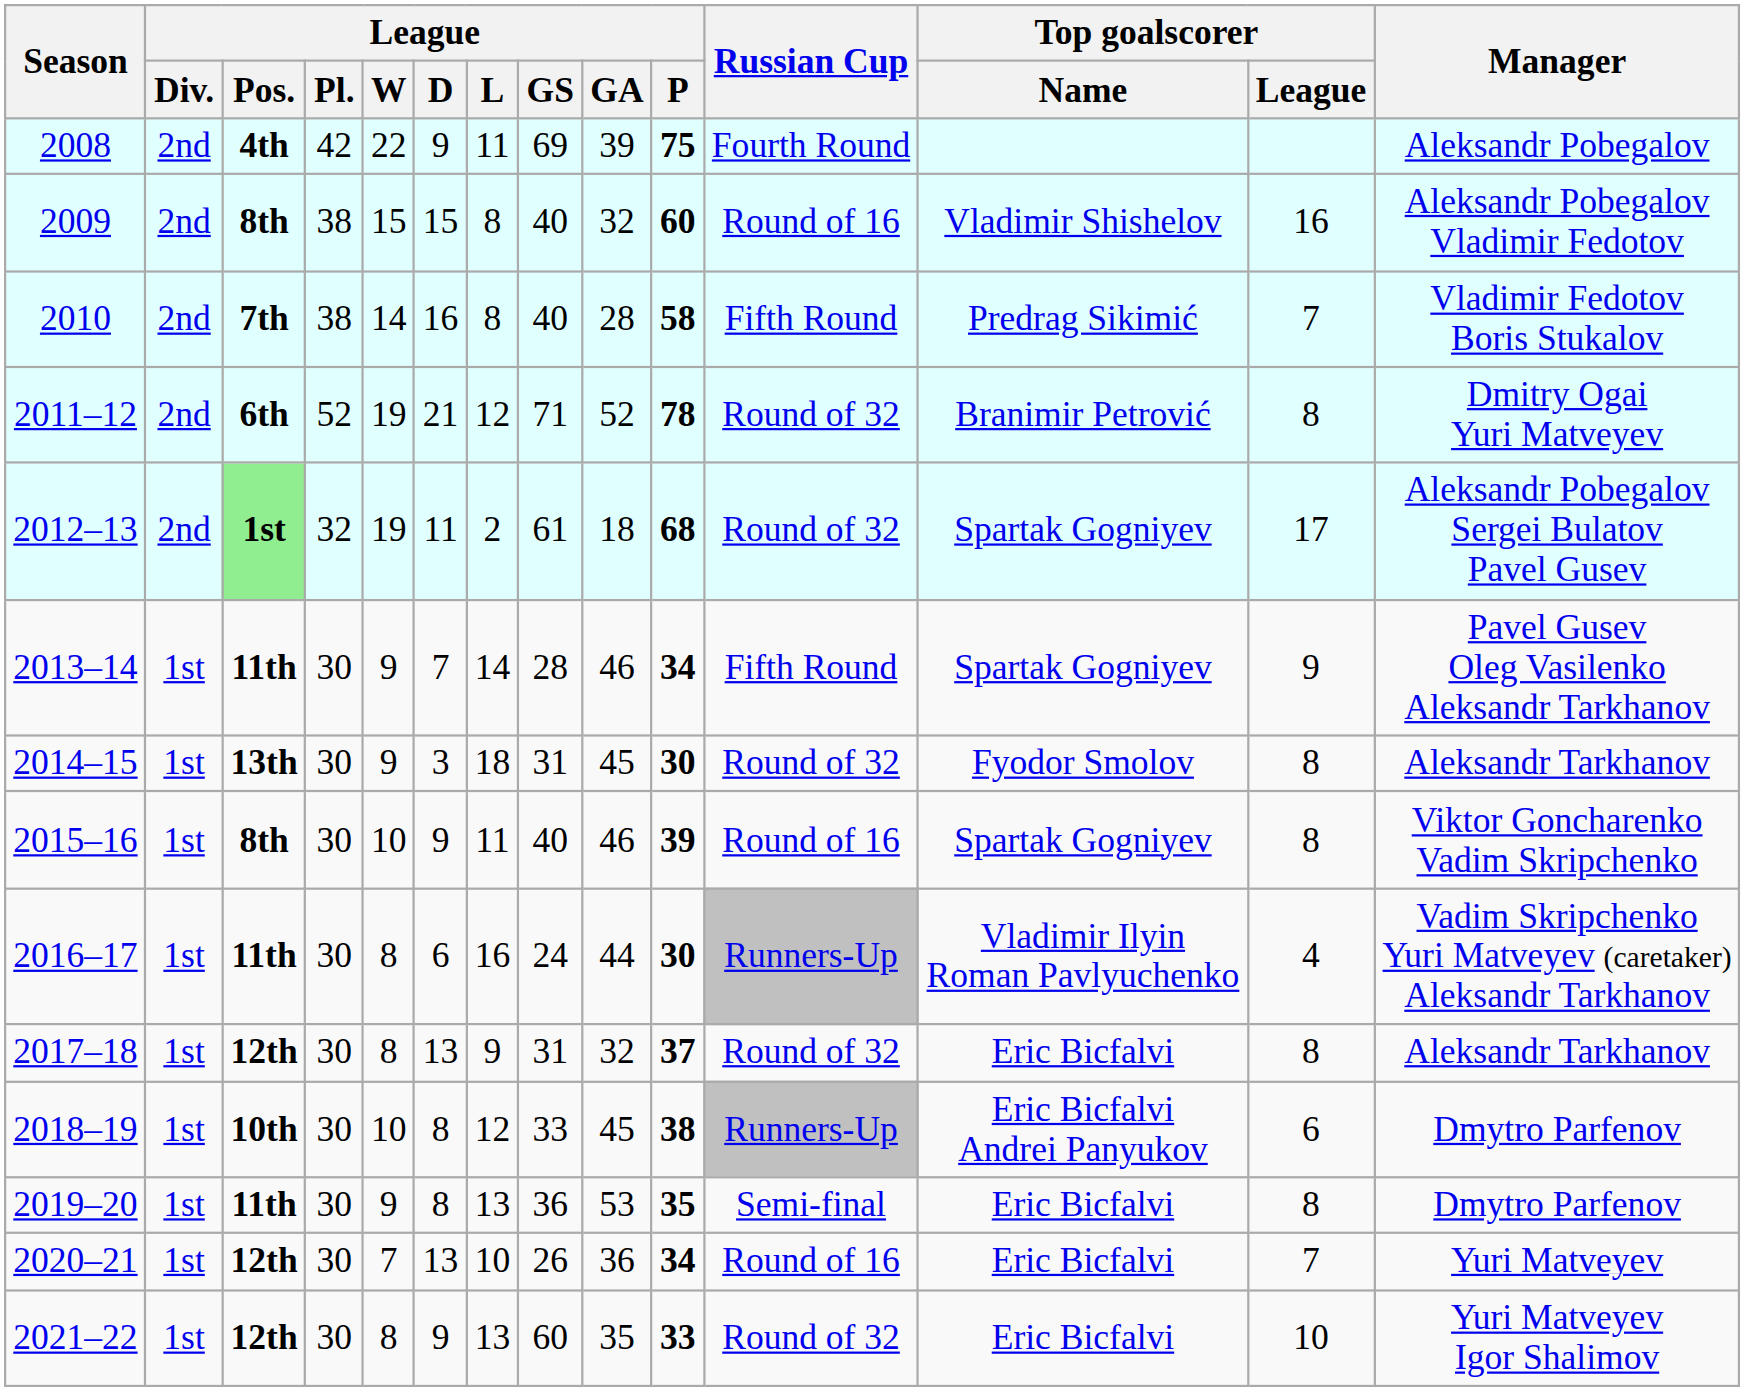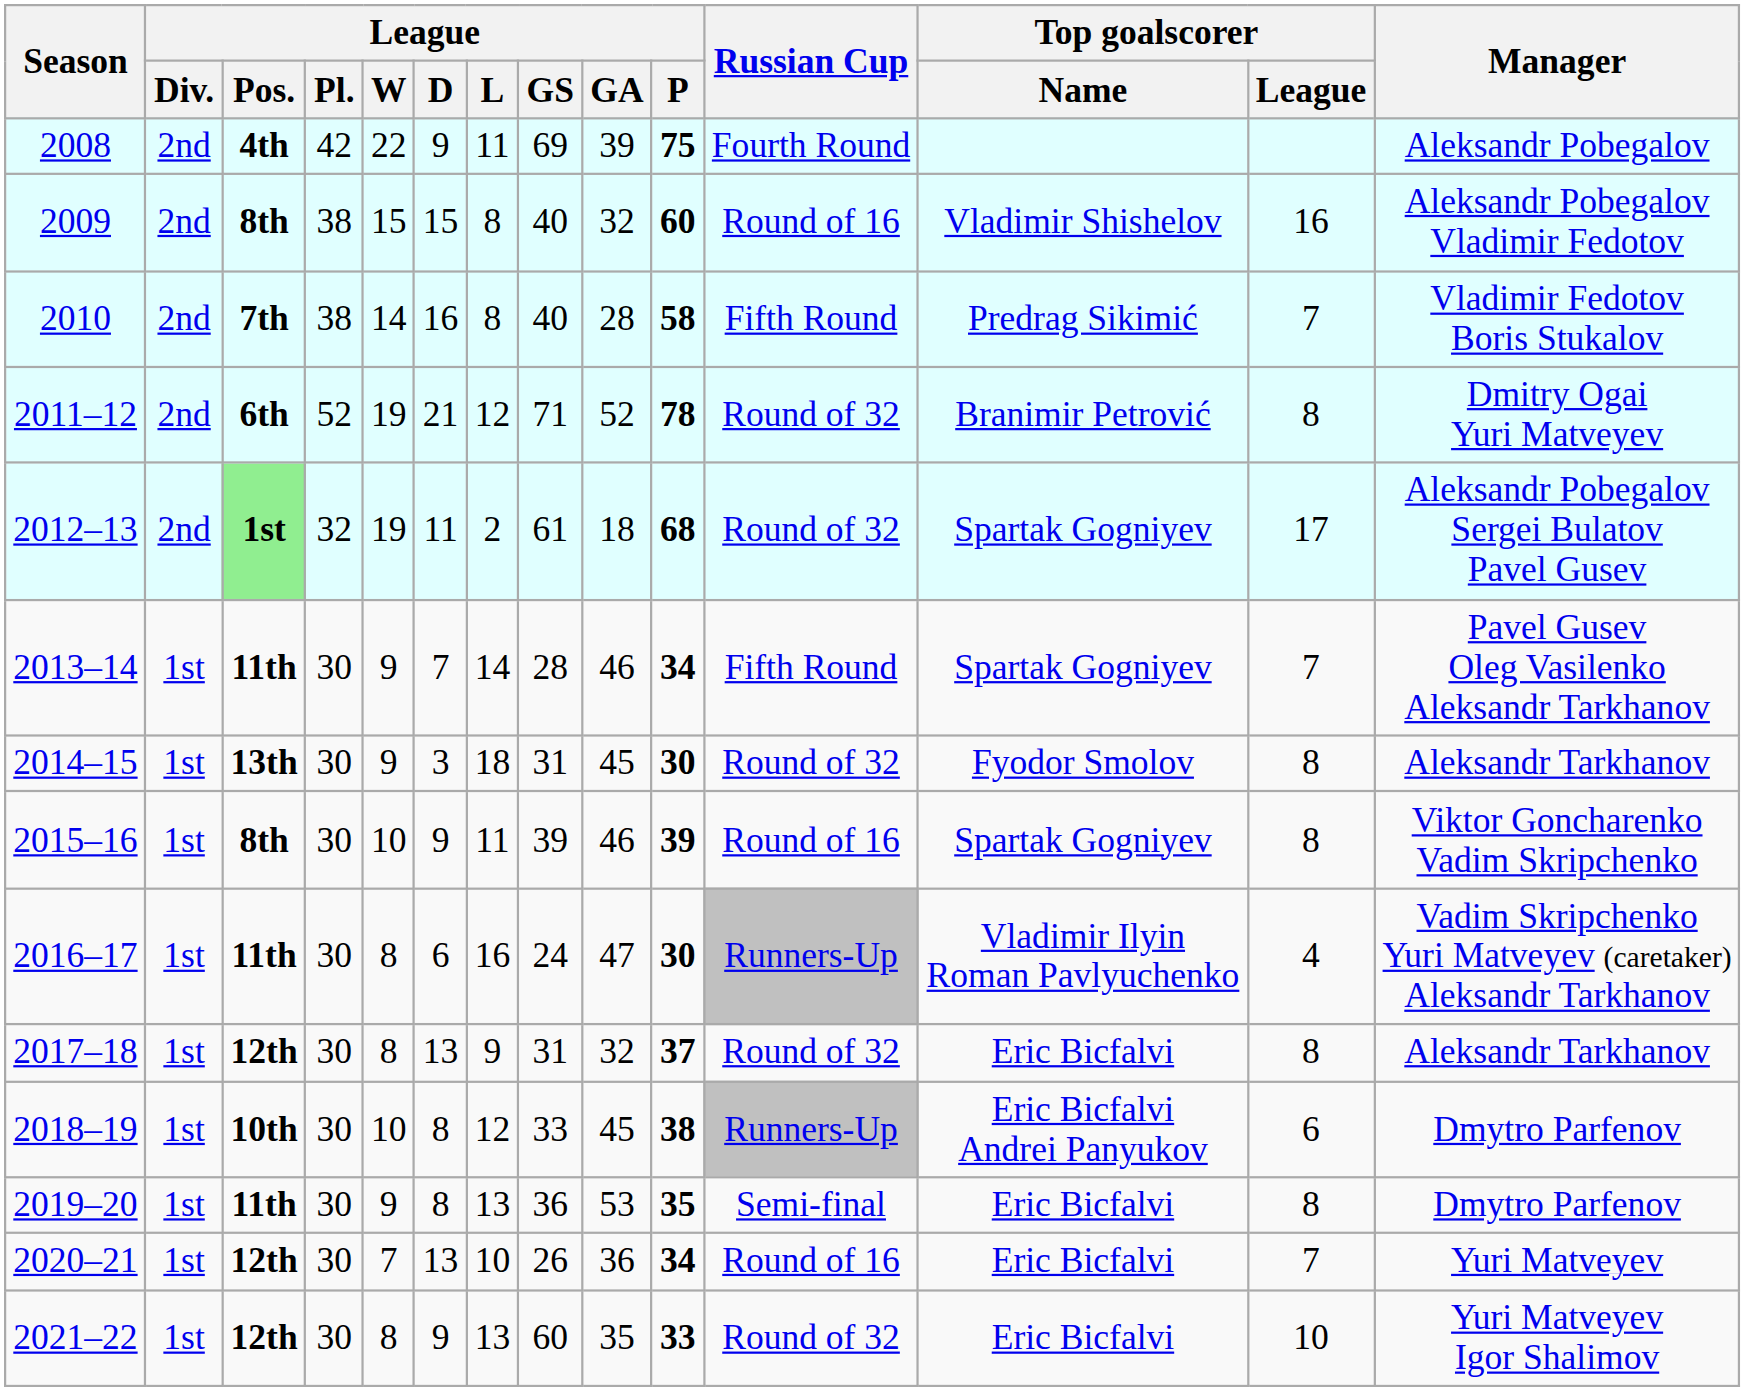2013–14 | Top goalscorer / League: 9 -> 7
2015–16 | League / GS: 40 -> 39
2016–17 | League / GA: 44 -> 47
